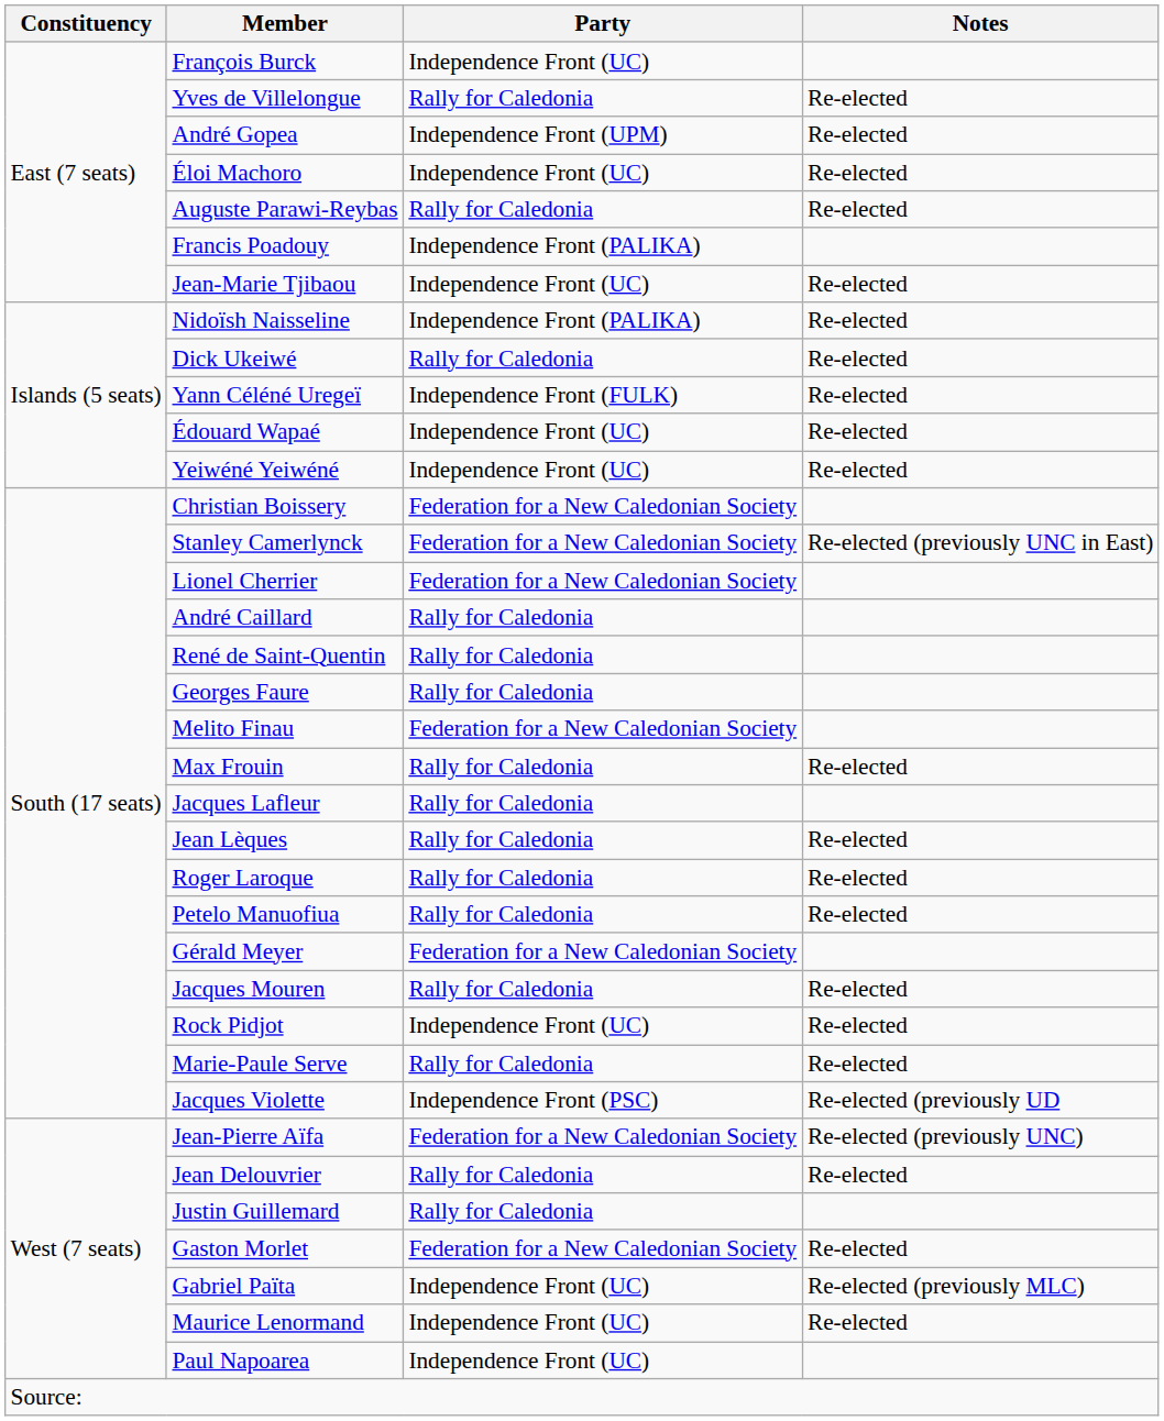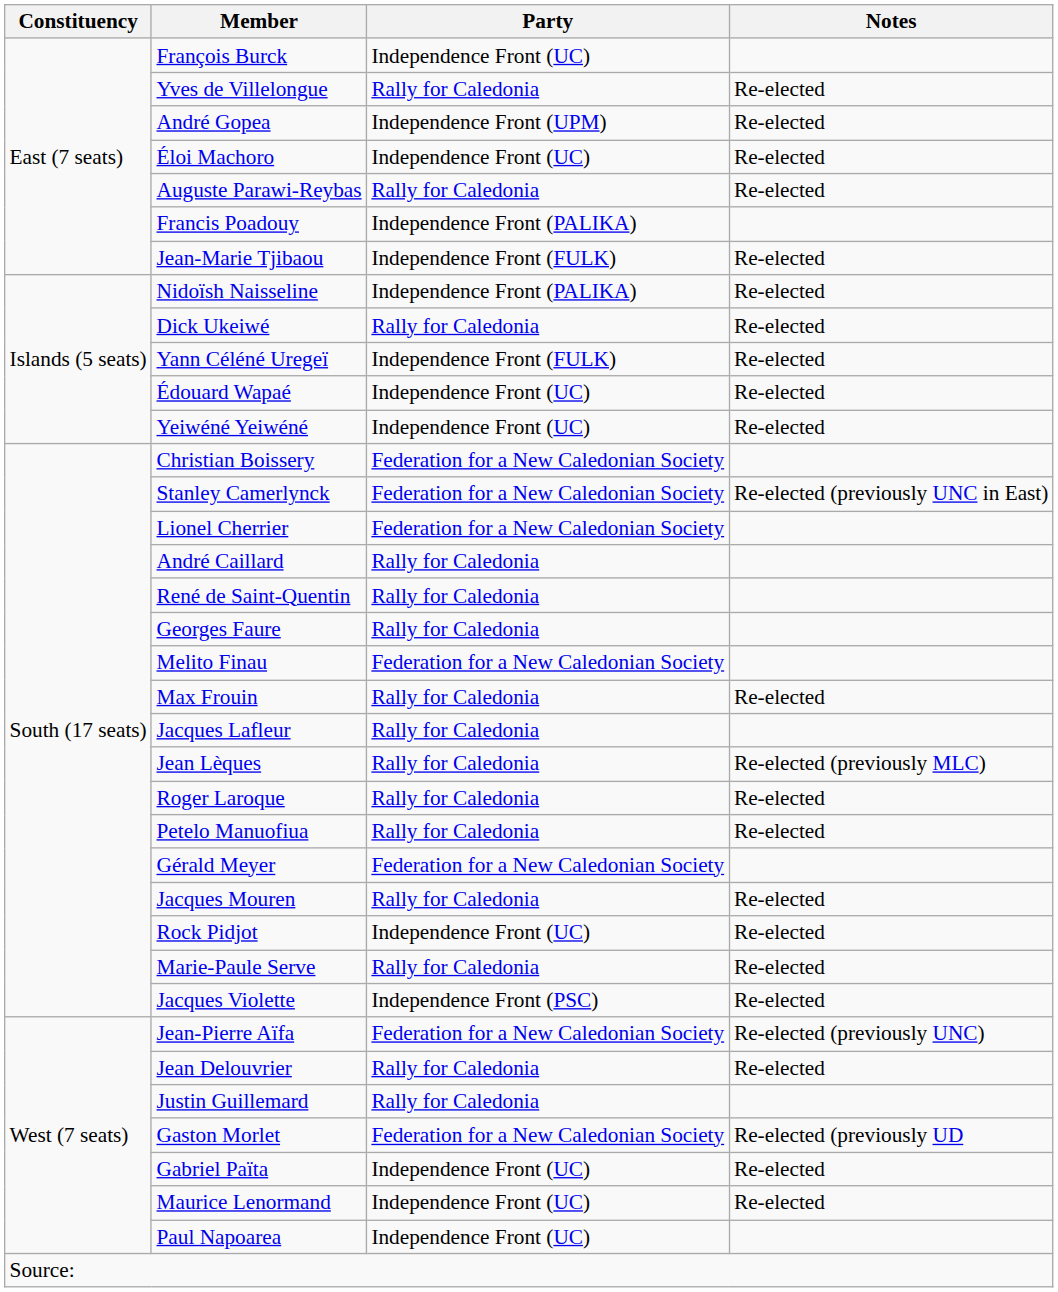Jean-Marie Tjibaou | Party: Independence Front (UC) -> Independence Front (FULK)
Jean Lèques | Notes: Re-elected -> Re-elected (previously MLC)
Jacques Violette | Notes: Re-elected (previously UD -> Re-elected
Gaston Morlet | Notes: Re-elected -> Re-elected (previously UD
Gabriel Païta | Notes: Re-elected (previously MLC) -> Re-elected
